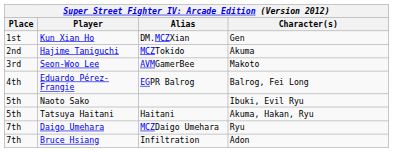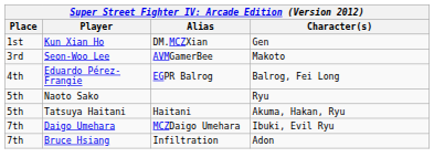- row: 2nd | Hajime Taniguchi | MCZTokido | Akuma
Naoto Sako | Character(s): Ibuki, Evil Ryu -> Ryu
Daigo Umehara | Character(s): Ryu -> Ibuki, Evil Ryu
